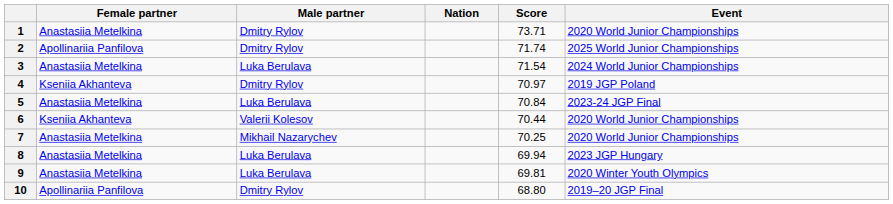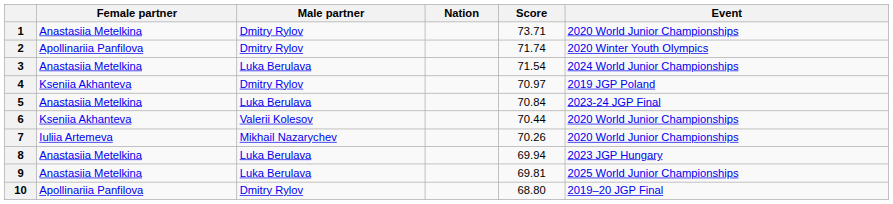2 | Event: 2025 World Junior Championships -> 2020 Winter Youth Olympics
7 | Female partner: Anastasiia Metelkina -> Iuliia Artemeva
7 | Score: 70.25 -> 70.26
9 | Event: 2020 Winter Youth Olympics -> 2025 World Junior Championships
